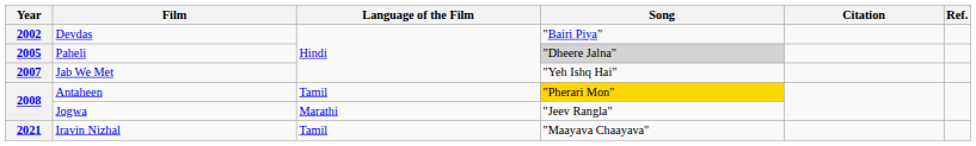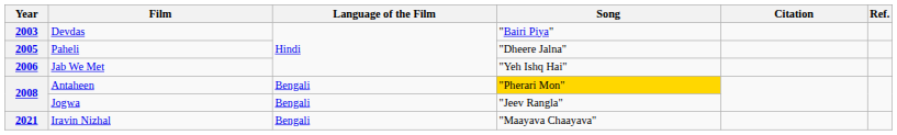Devdas | Year: 2002 -> 2003
Paheli | Song: lightgrey background -> no background
Jab We Met | Year: 2007 -> 2006
Antaheen | Language of the Film: Tamil -> Bengali
Jogwa | Language of the Film: Marathi -> Bengali
Iravin Nizhal | Language of the Film: Tamil -> Bengali
